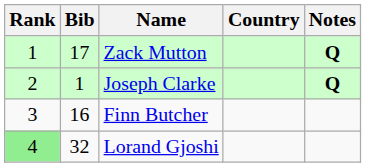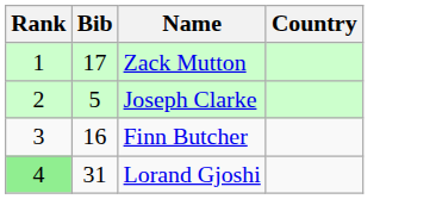- column: Notes | Q | Q
Joseph Clarke | Bib: 1 -> 5
Lorand Gjoshi | Bib: 32 -> 31
